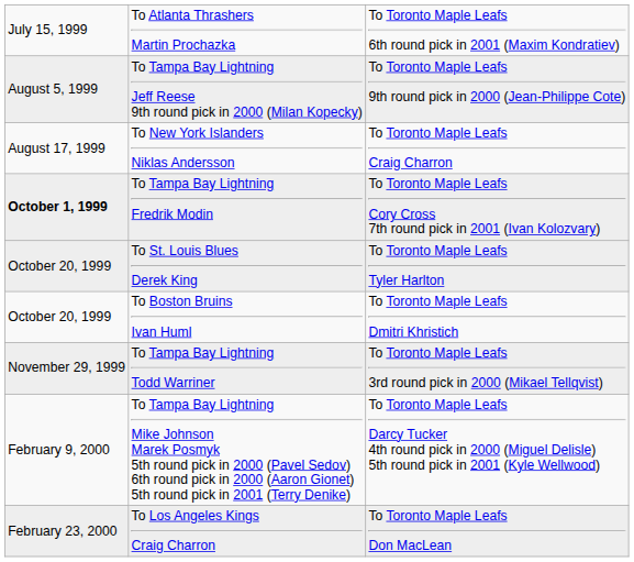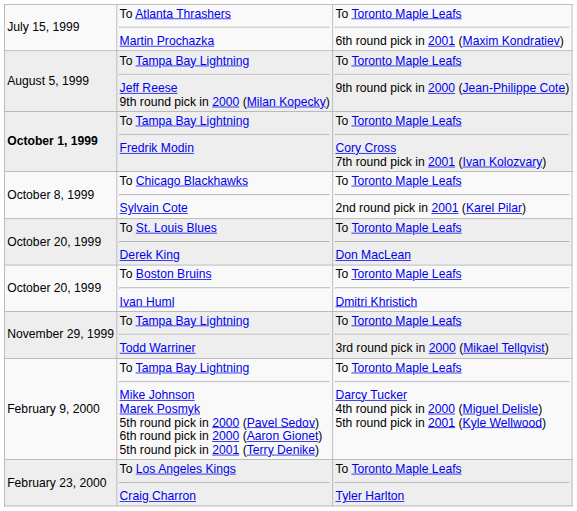- row: August 17, 1999 | To New York Islanders Niklas Andersson | To Toronto Maple Leafs Craig Charron
+ row: October 8, 1999 | To Chicago Blackhawks Sylvain Cote | To Toronto Maple Leafs 2nd round pick in 2001 (Karel Pilar)
To St. Louis Blues Derek King | column 3: To Toronto Maple Leafs Tyler Harlton -> To Toronto Maple Leafs Don MacLean
To Los Angeles Kings Craig Charron | column 3: To Toronto Maple Leafs Don MacLean -> To Toronto Maple Leafs Tyler Harlton
